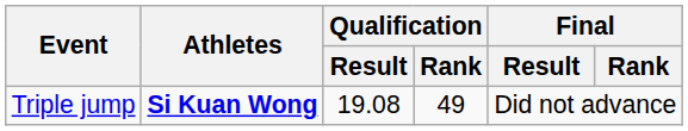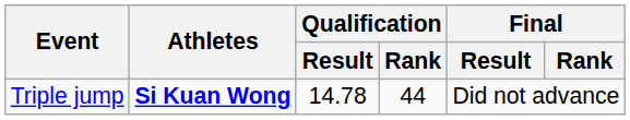Triple jump | Qualification / Result: 19.08 -> 14.78
Triple jump | Qualification / Rank: 49 -> 44
